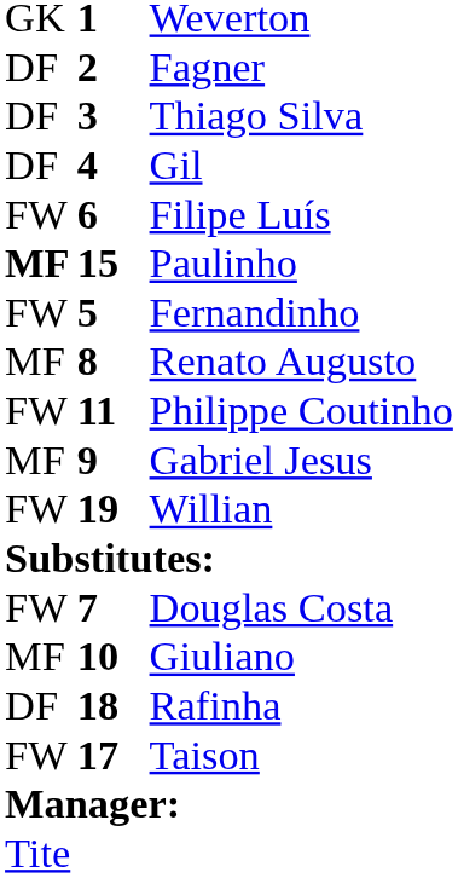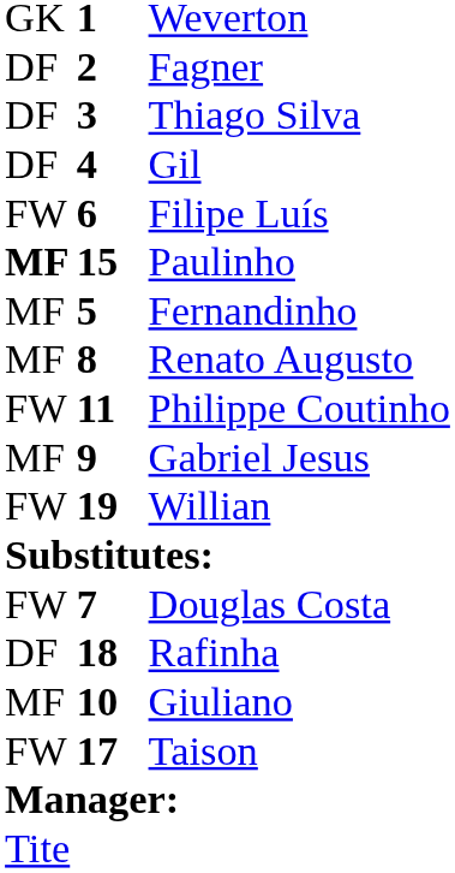Fernandinho | column 1: FW -> MF
rows swapped: Rafinha <-> Giuliano
